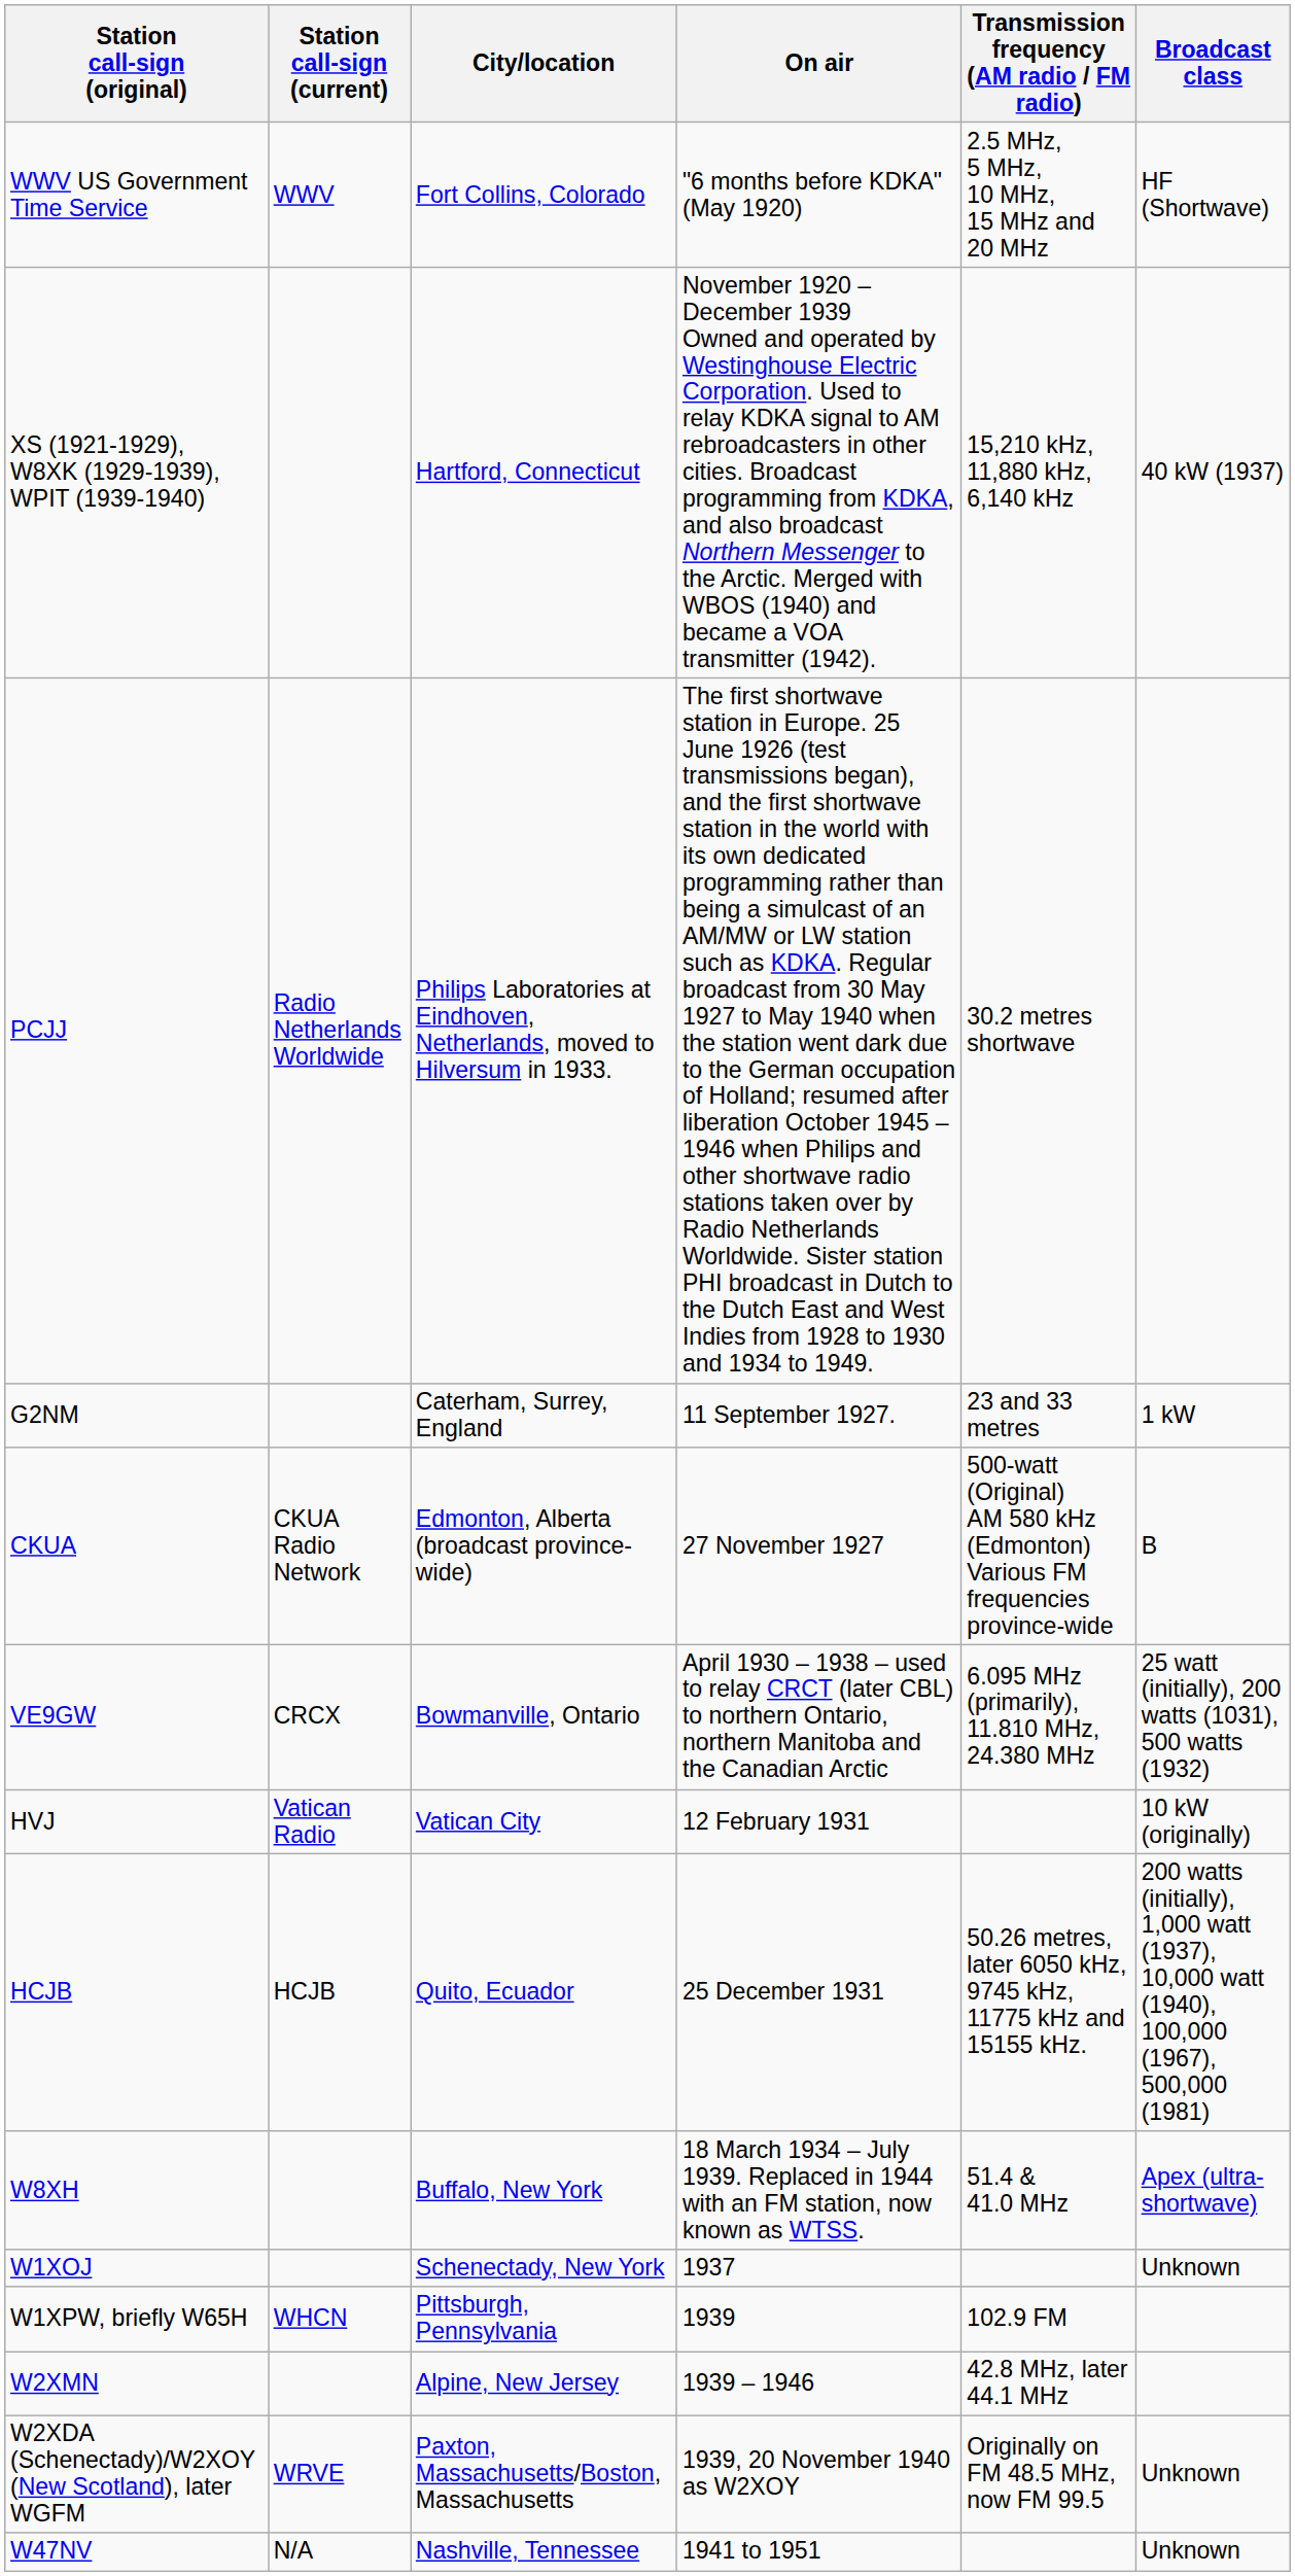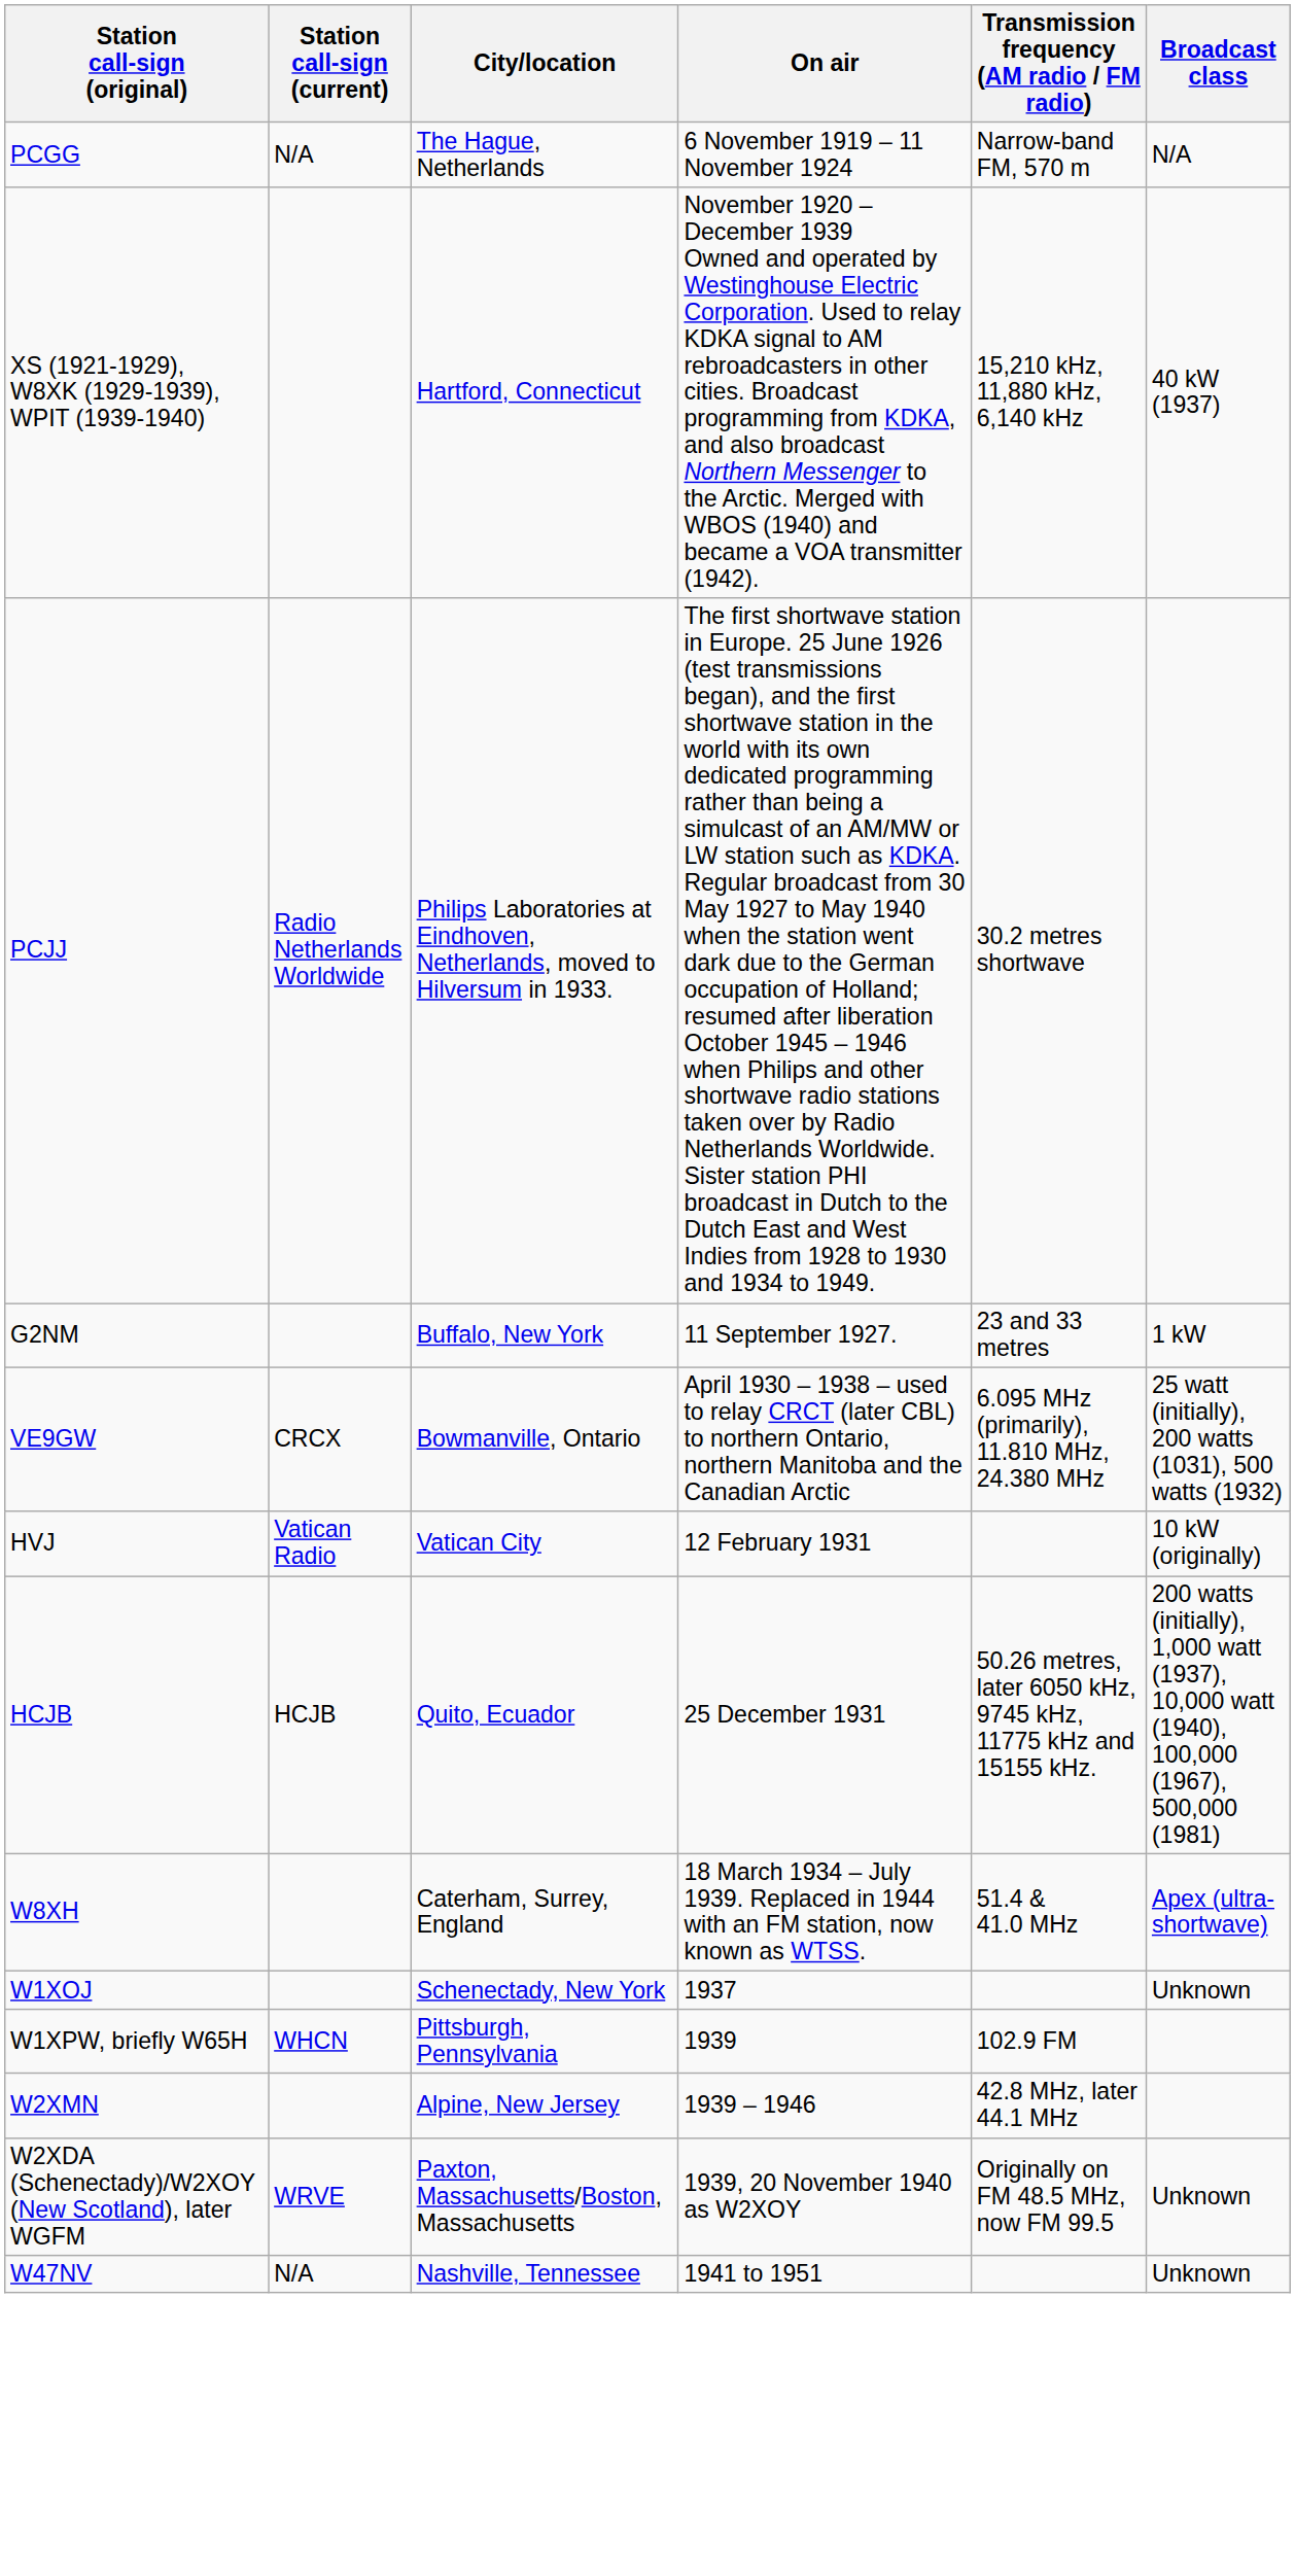+ row: PCGG | N/A | The Hague, Netherlands | 6 November 1919 – 11 November 1924 | Narrow-band FM, 570 m | N/A
- row: WWV US Government Time Service | WWV | Fort Collins, Colorado | "6 months before KDKA" (May 1920) | 2.5 MHz, 5 MHz, 10 MHz, 15 MHz and 20 MHz | HF (Shortwave)
G2NM | City/location: Caterham, Surrey, England -> Buffalo, New York
- row: CKUA | CKUA Radio Network | Edmonton, Alberta (broadcast province-wide) | 27 November 1927 | 500-watt (Original) AM 580 kHz (Edmonton) Various FM frequencies province-wide | B
W8XH | City/location: Buffalo, New York -> Caterham, Surrey, England
